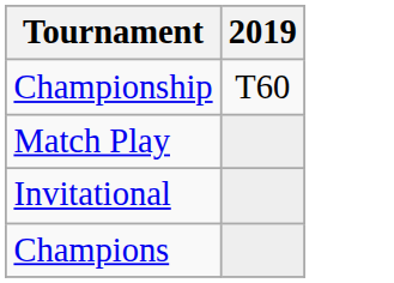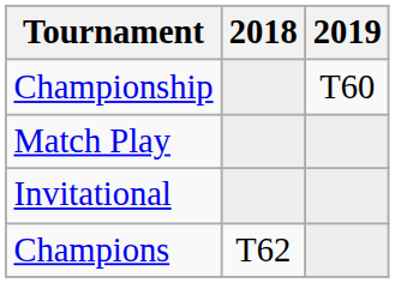+ column: 2018 | T62
